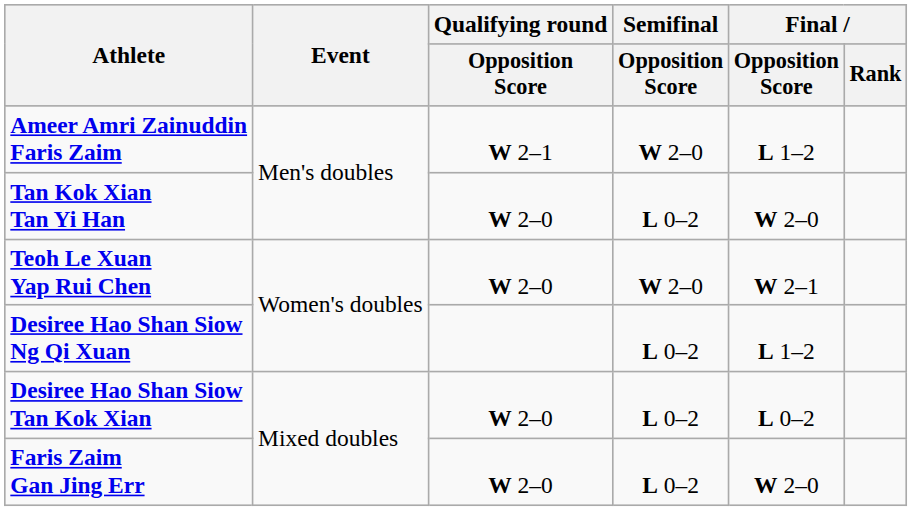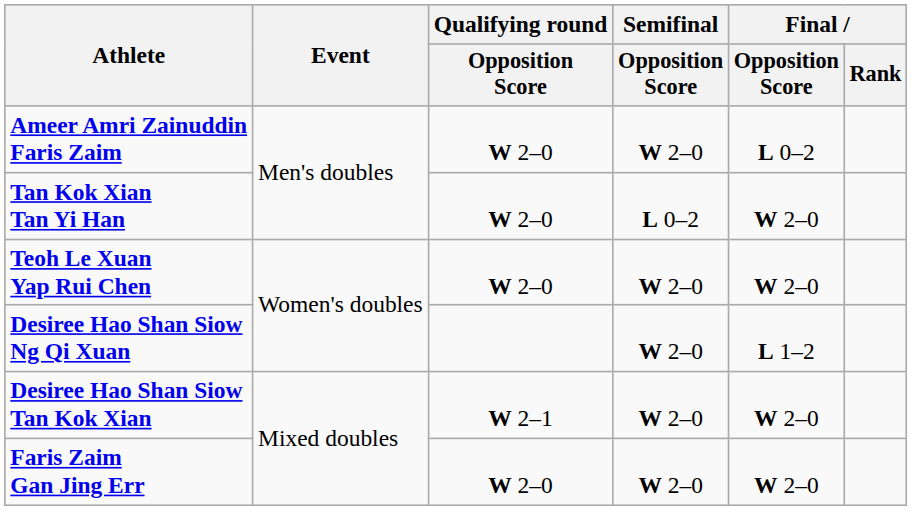Ameer Amri Zainuddin Faris Zaim | Qualifying round / Opposition Score: W 2–1 -> W 2–0
Ameer Amri Zainuddin Faris Zaim | Final / Opposition Score: L 1–2 -> L 0–2
Teoh Le Xuan Yap Rui Chen | Final / Opposition Score: W 2–1 -> W 2–0
Desiree Hao Shan Siow Ng Qi Xuan | Semifinal / Opposition Score: L 0–2 -> W 2–0
Desiree Hao Shan Siow Tan Kok Xian | Qualifying round / Opposition Score: W 2–0 -> W 2–1
Desiree Hao Shan Siow Tan Kok Xian | Semifinal / Opposition Score: L 0–2 -> W 2–0
Desiree Hao Shan Siow Tan Kok Xian | Final / Opposition Score: L 0–2 -> W 2–0
Faris Zaim Gan Jing Err | Semifinal / Opposition Score: L 0–2 -> W 2–0
